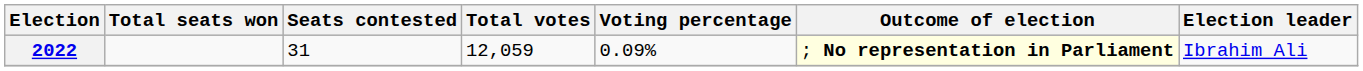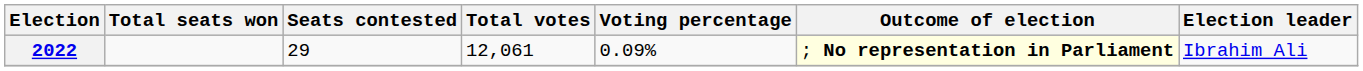2022 | Seats contested: 31 -> 29
2022 | Total votes: 12,059 -> 12,061
